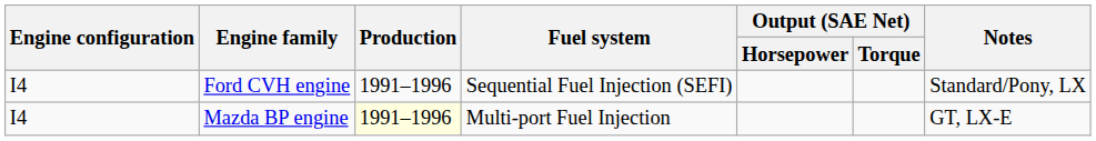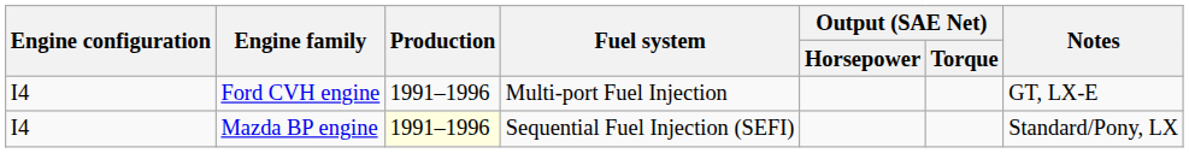Ford CVH engine | Fuel system: Sequential Fuel Injection (SEFI) -> Multi-port Fuel Injection
Ford CVH engine | Notes: Standard/Pony, LX -> GT, LX-E
Mazda BP engine | Fuel system: Multi-port Fuel Injection -> Sequential Fuel Injection (SEFI)
Mazda BP engine | Notes: GT, LX-E -> Standard/Pony, LX
